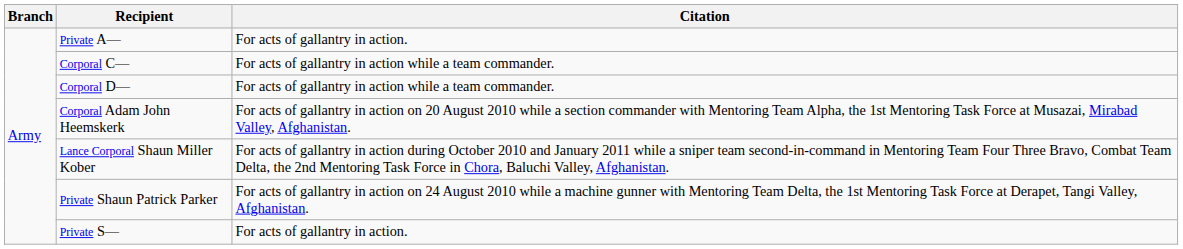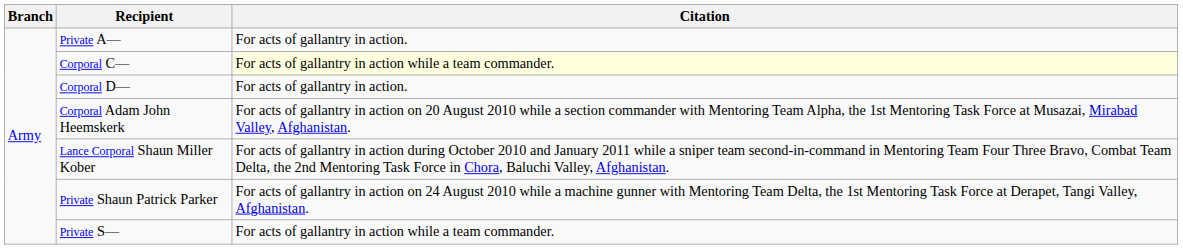Corporal C— | Citation: no background -> lightyellow background
Corporal D— | Citation: For acts of gallantry in action while a team commander. -> For acts of gallantry in action.
Private S— | Citation: For acts of gallantry in action. -> For acts of gallantry in action while a team commander.
